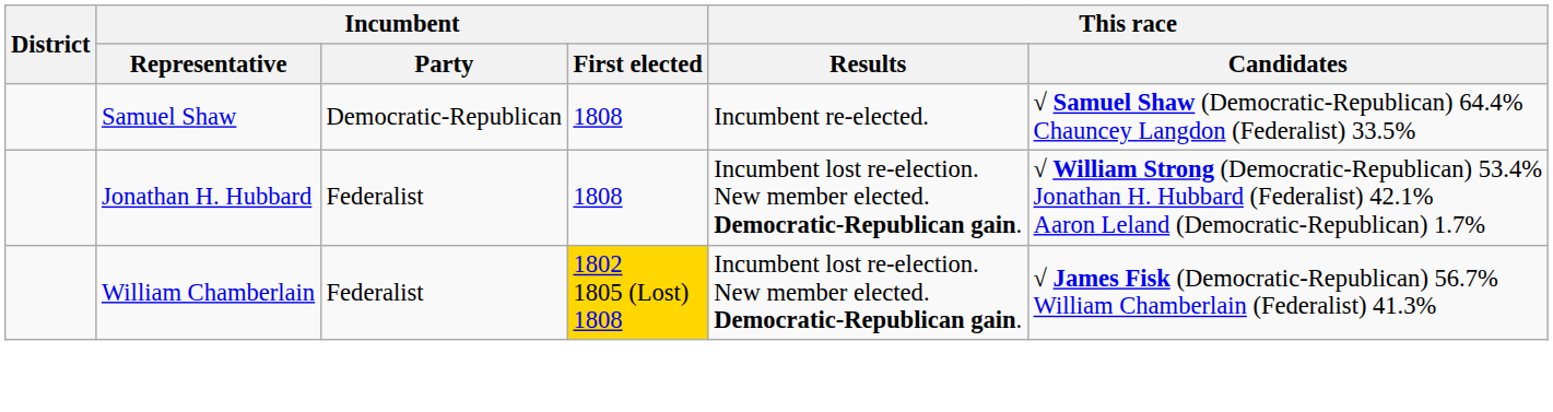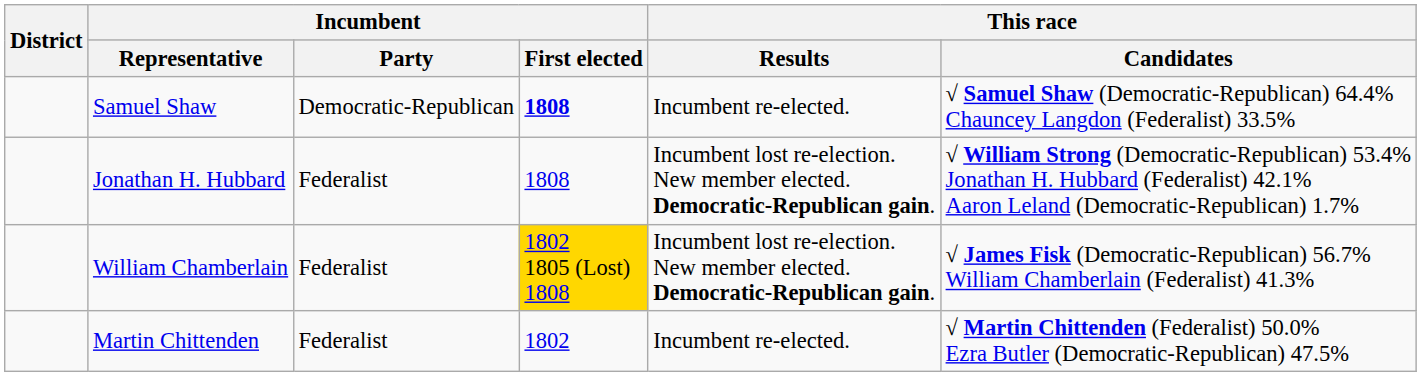Samuel Shaw | Incumbent / First elected: normal -> bold
+ row: Martin Chittenden | Federalist | 1802 | Incumbent re-elected. | √ Martin Chittenden (Federalist) 50.0% Ezra Butler (Democratic-Republican) 47.5%
